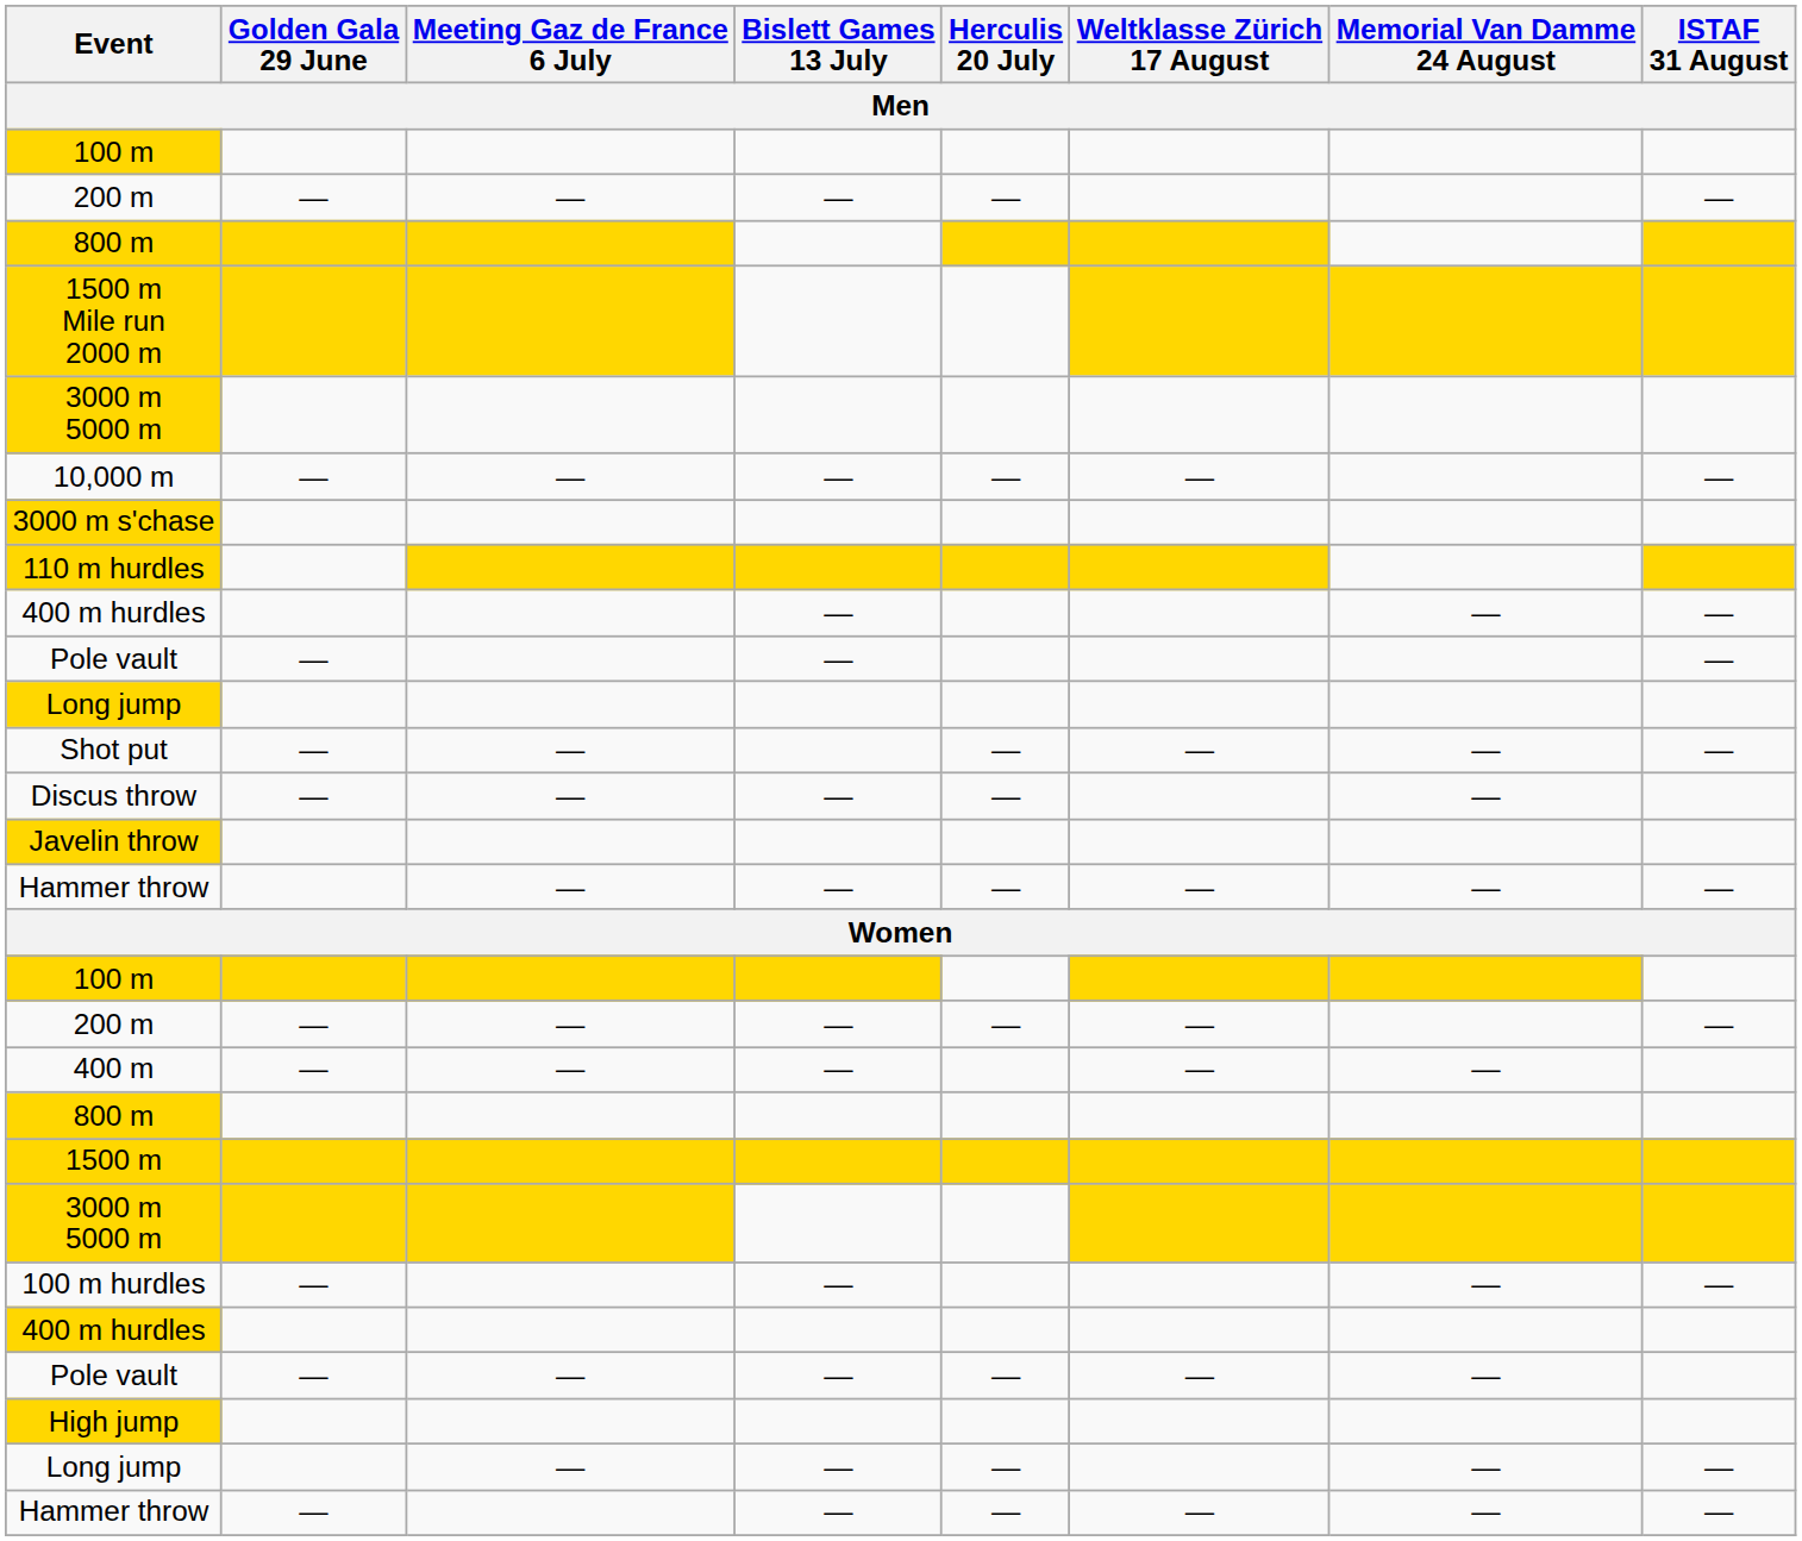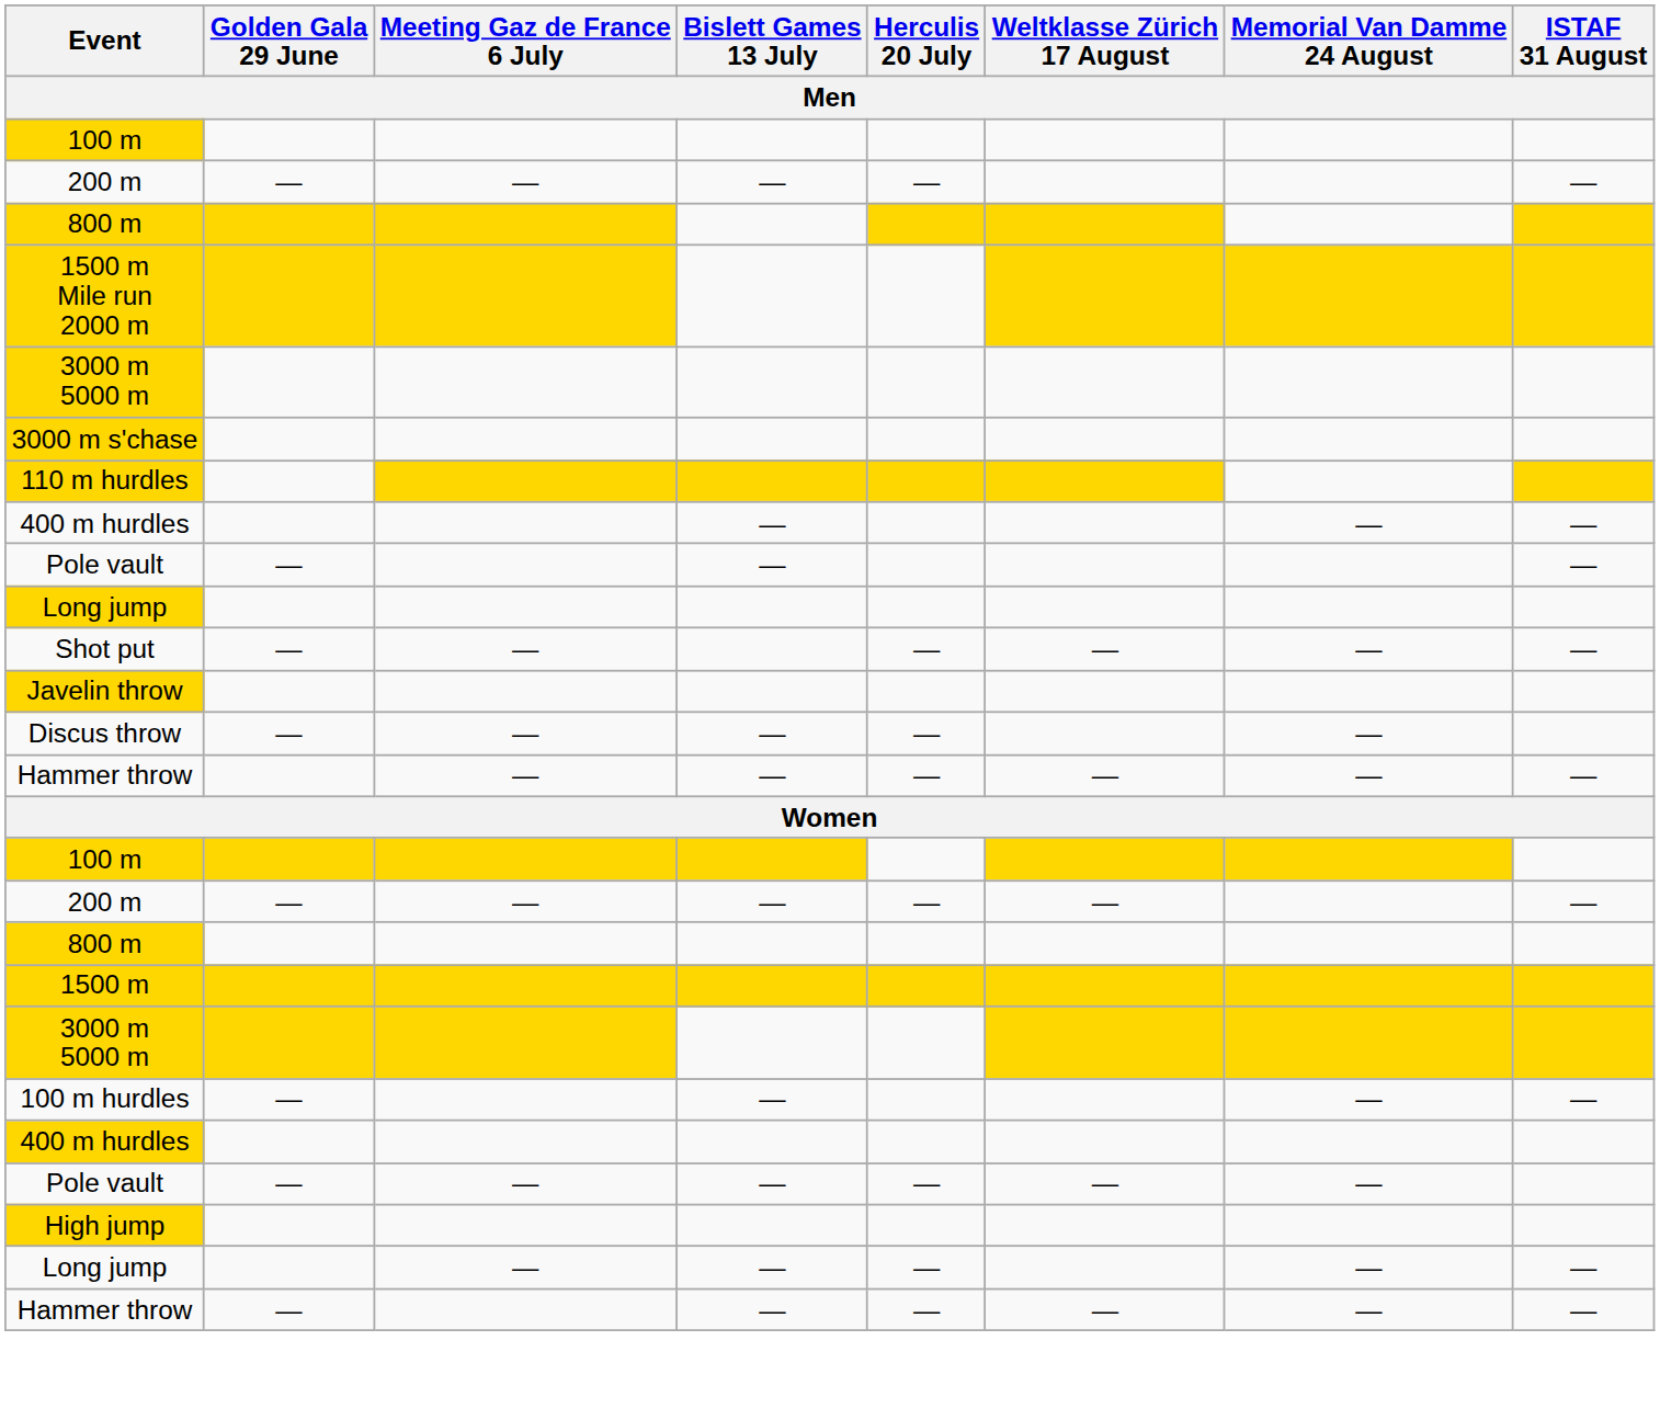- row: 10,000 m | — | — | — | — | — | —
rows swapped: Discus throw <-> Javelin throw
- row: 400 m | — | — | — | — | —
